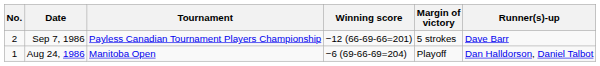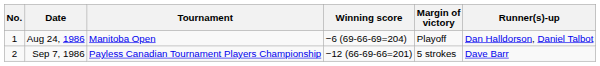rows swapped: Aug 24, 1986 <-> Sep 7, 1986
